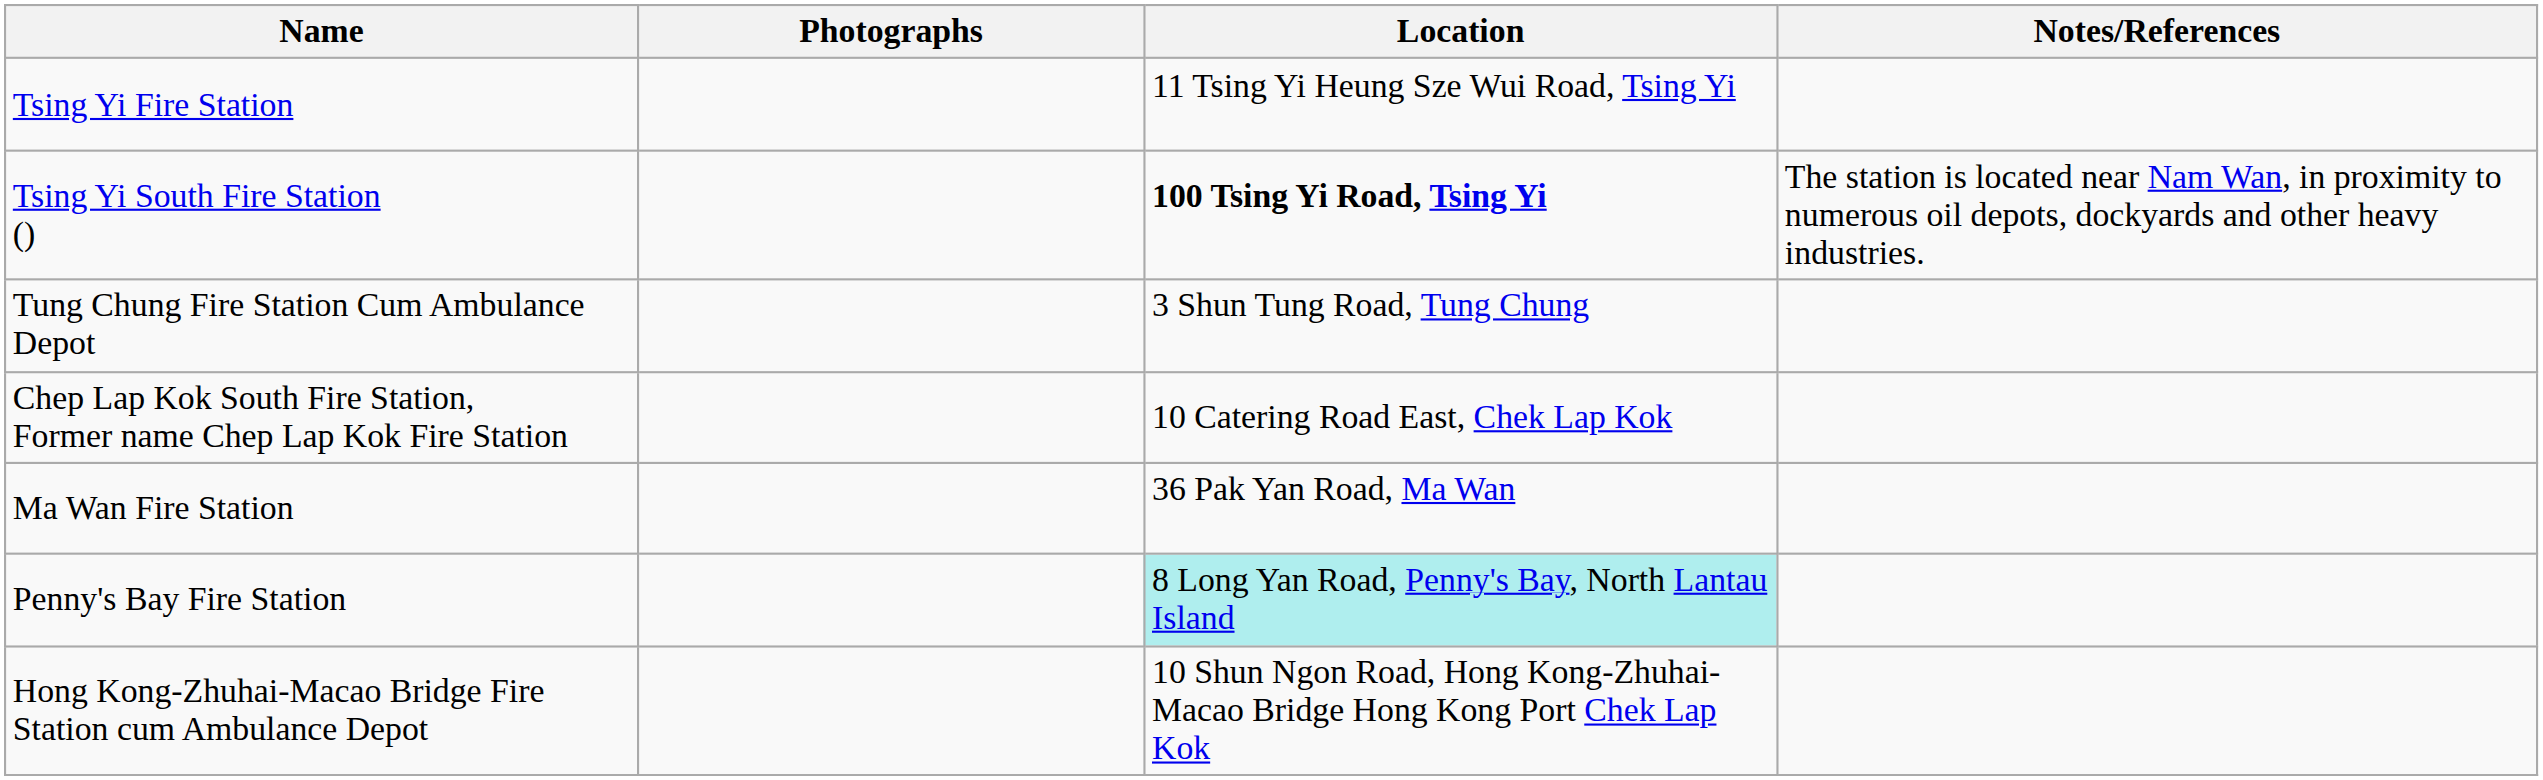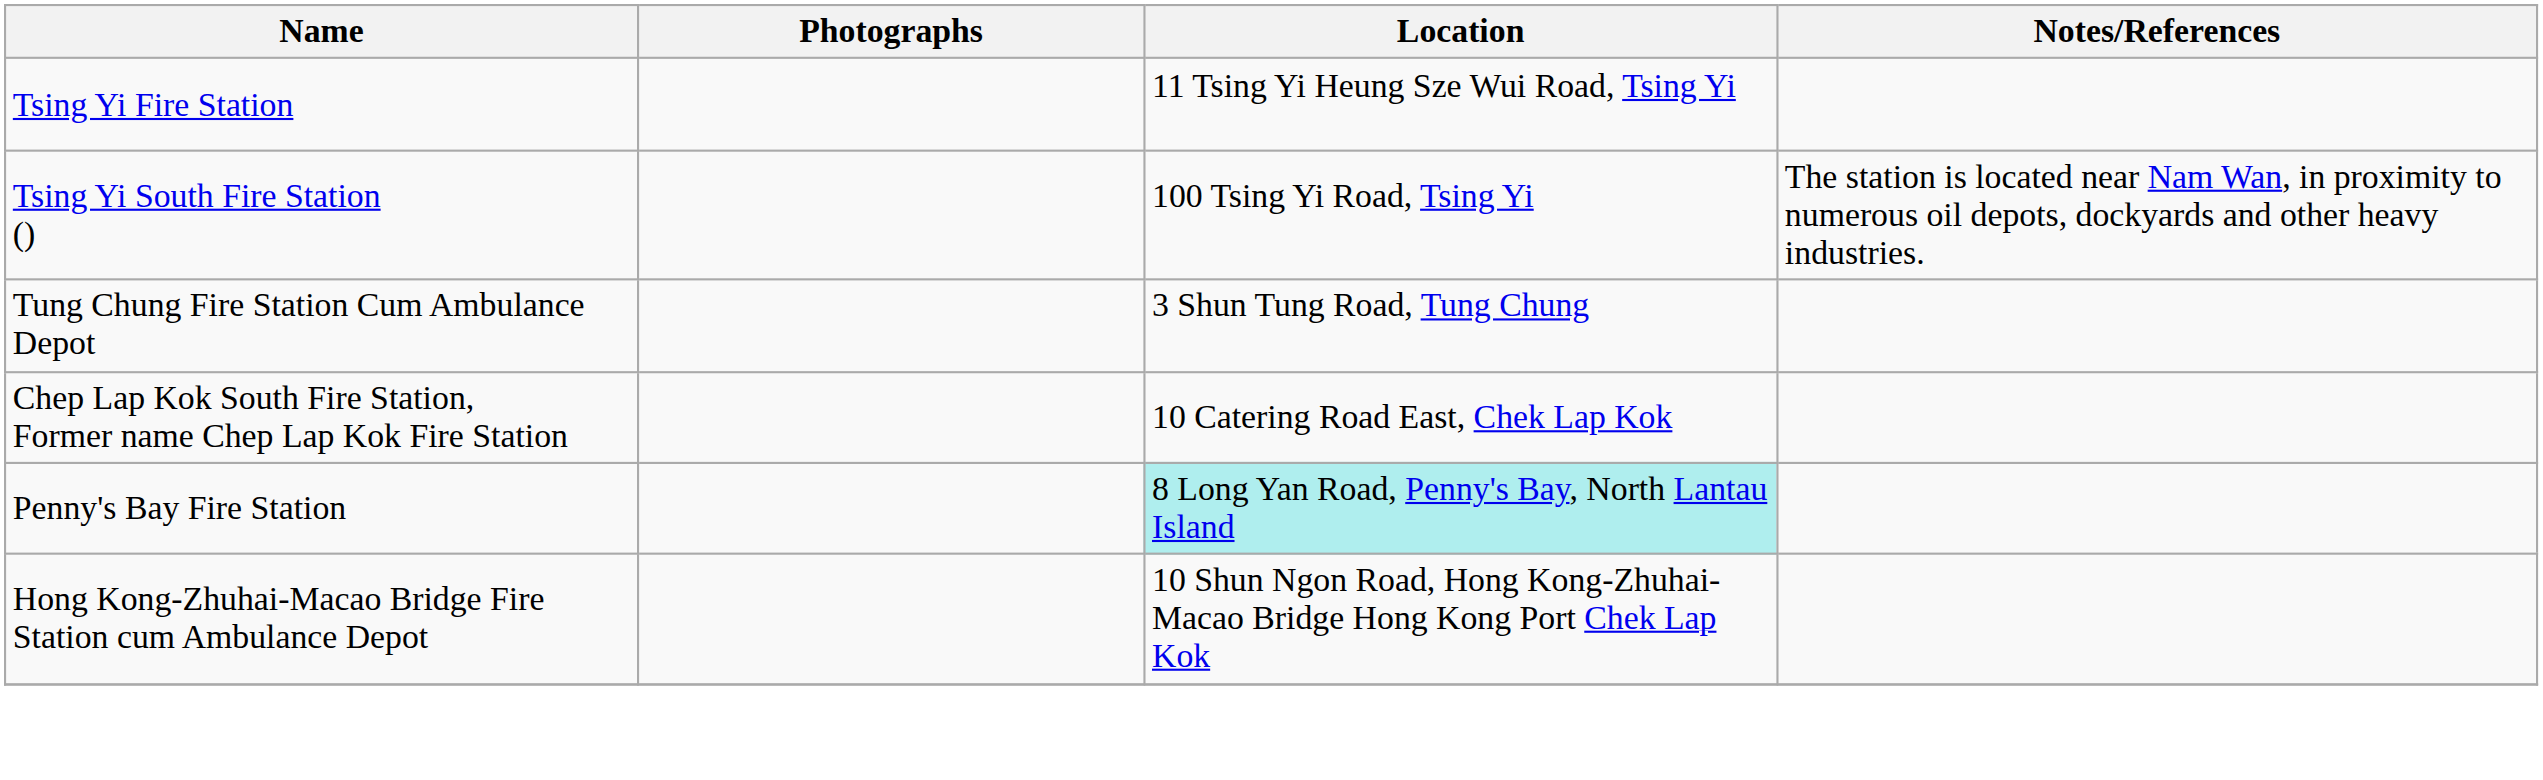Tsing Yi South Fire Station () | Location: bold -> normal
- row: Ma Wan Fire Station | 36 Pak Yan Road, Ma Wan
